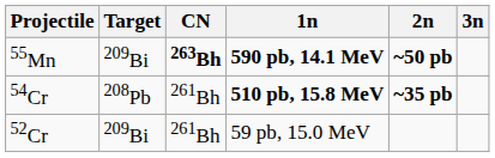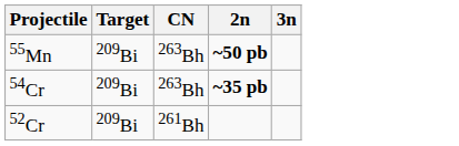- column: 1n | 590 pb, 14.1 MeV | 510 pb, 15.8 MeV | 59 pb, 15.0 MeV
55Mn | CN: bold -> normal
54Cr | Target: 208Pb -> 209Bi
54Cr | CN: 261Bh -> 263Bh
